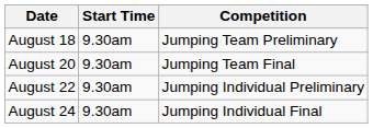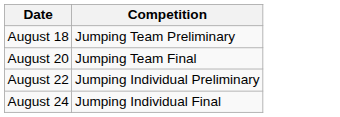- column: Start Time | 9.30am | 9.30am | 9.30am | 9.30am
